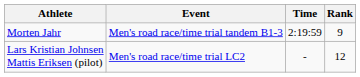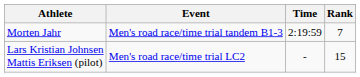Morten Jahr | Rank: 9 -> 7
Lars Kristian Johnsen Mattis Eriksen (pilot) | Rank: 12 -> 15
